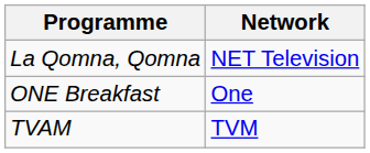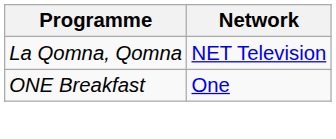- row: TVAM | TVM
